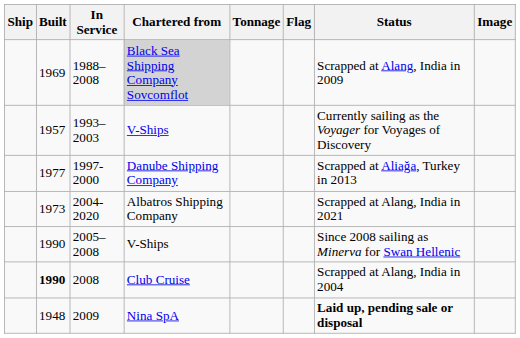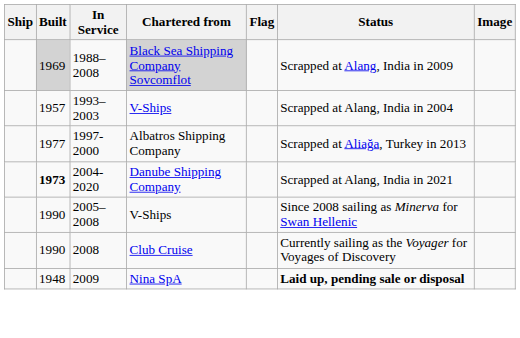- column: Tonnage
1988–2008 | Built: no background -> lightgrey background
1993–2003 | Status: Currently sailing as the Voyager for Voyages of Discovery -> Scrapped at Alang, India in 2004
1997-2000 | Chartered from: Danube Shipping Company -> Albatros Shipping Company
2004-2020 | Built: normal -> bold
2004-2020 | Chartered from: Albatros Shipping Company -> Danube Shipping Company
2008 | Built: bold -> normal
2008 | Status: Scrapped at Alang, India in 2004 -> Currently sailing as the Voyager for Voyages of Discovery
